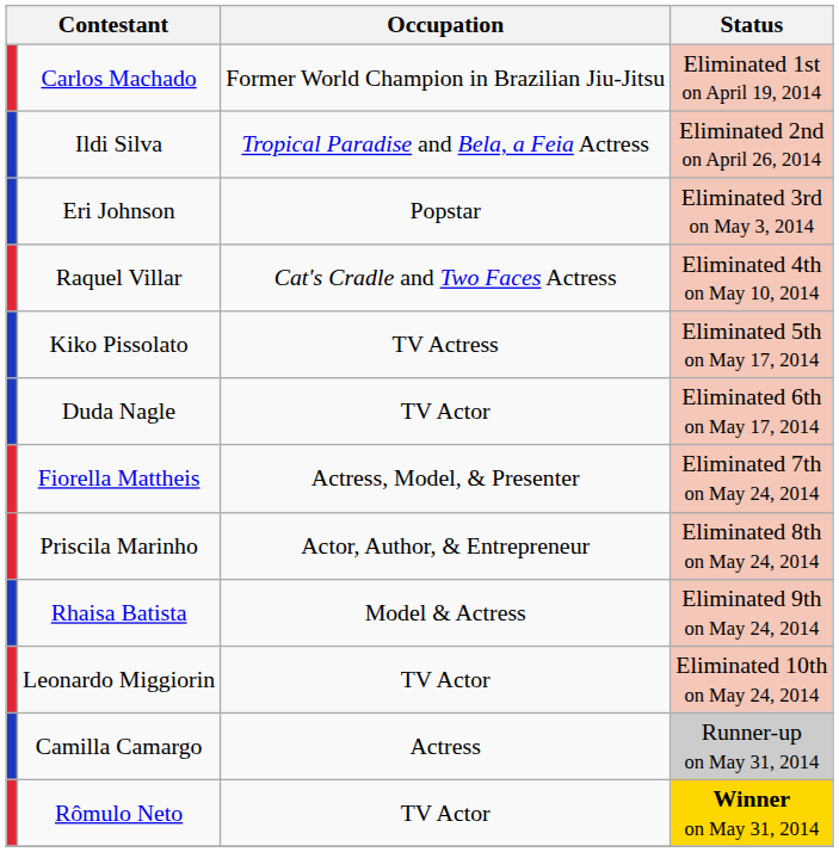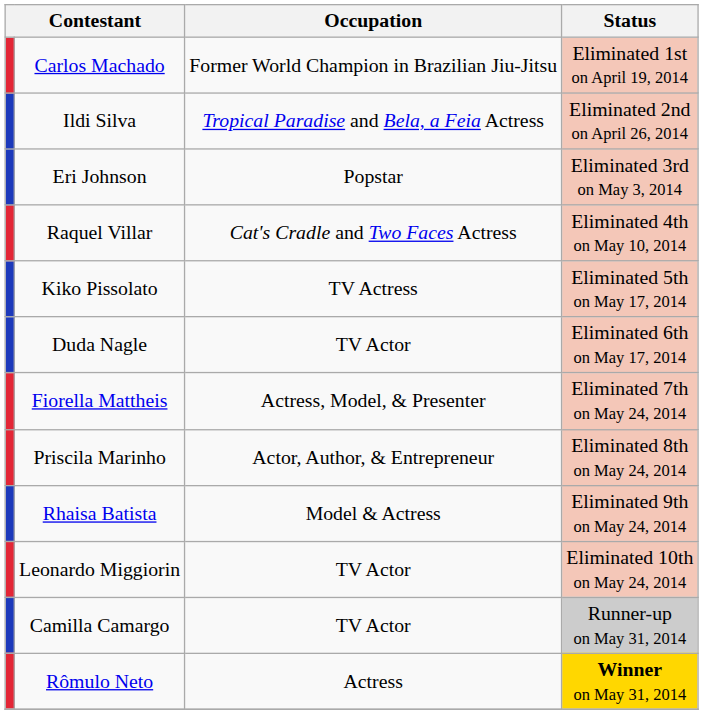Camilla Camargo | Occupation: Actress -> TV Actor
Rômulo Neto | Occupation: TV Actor -> Actress
